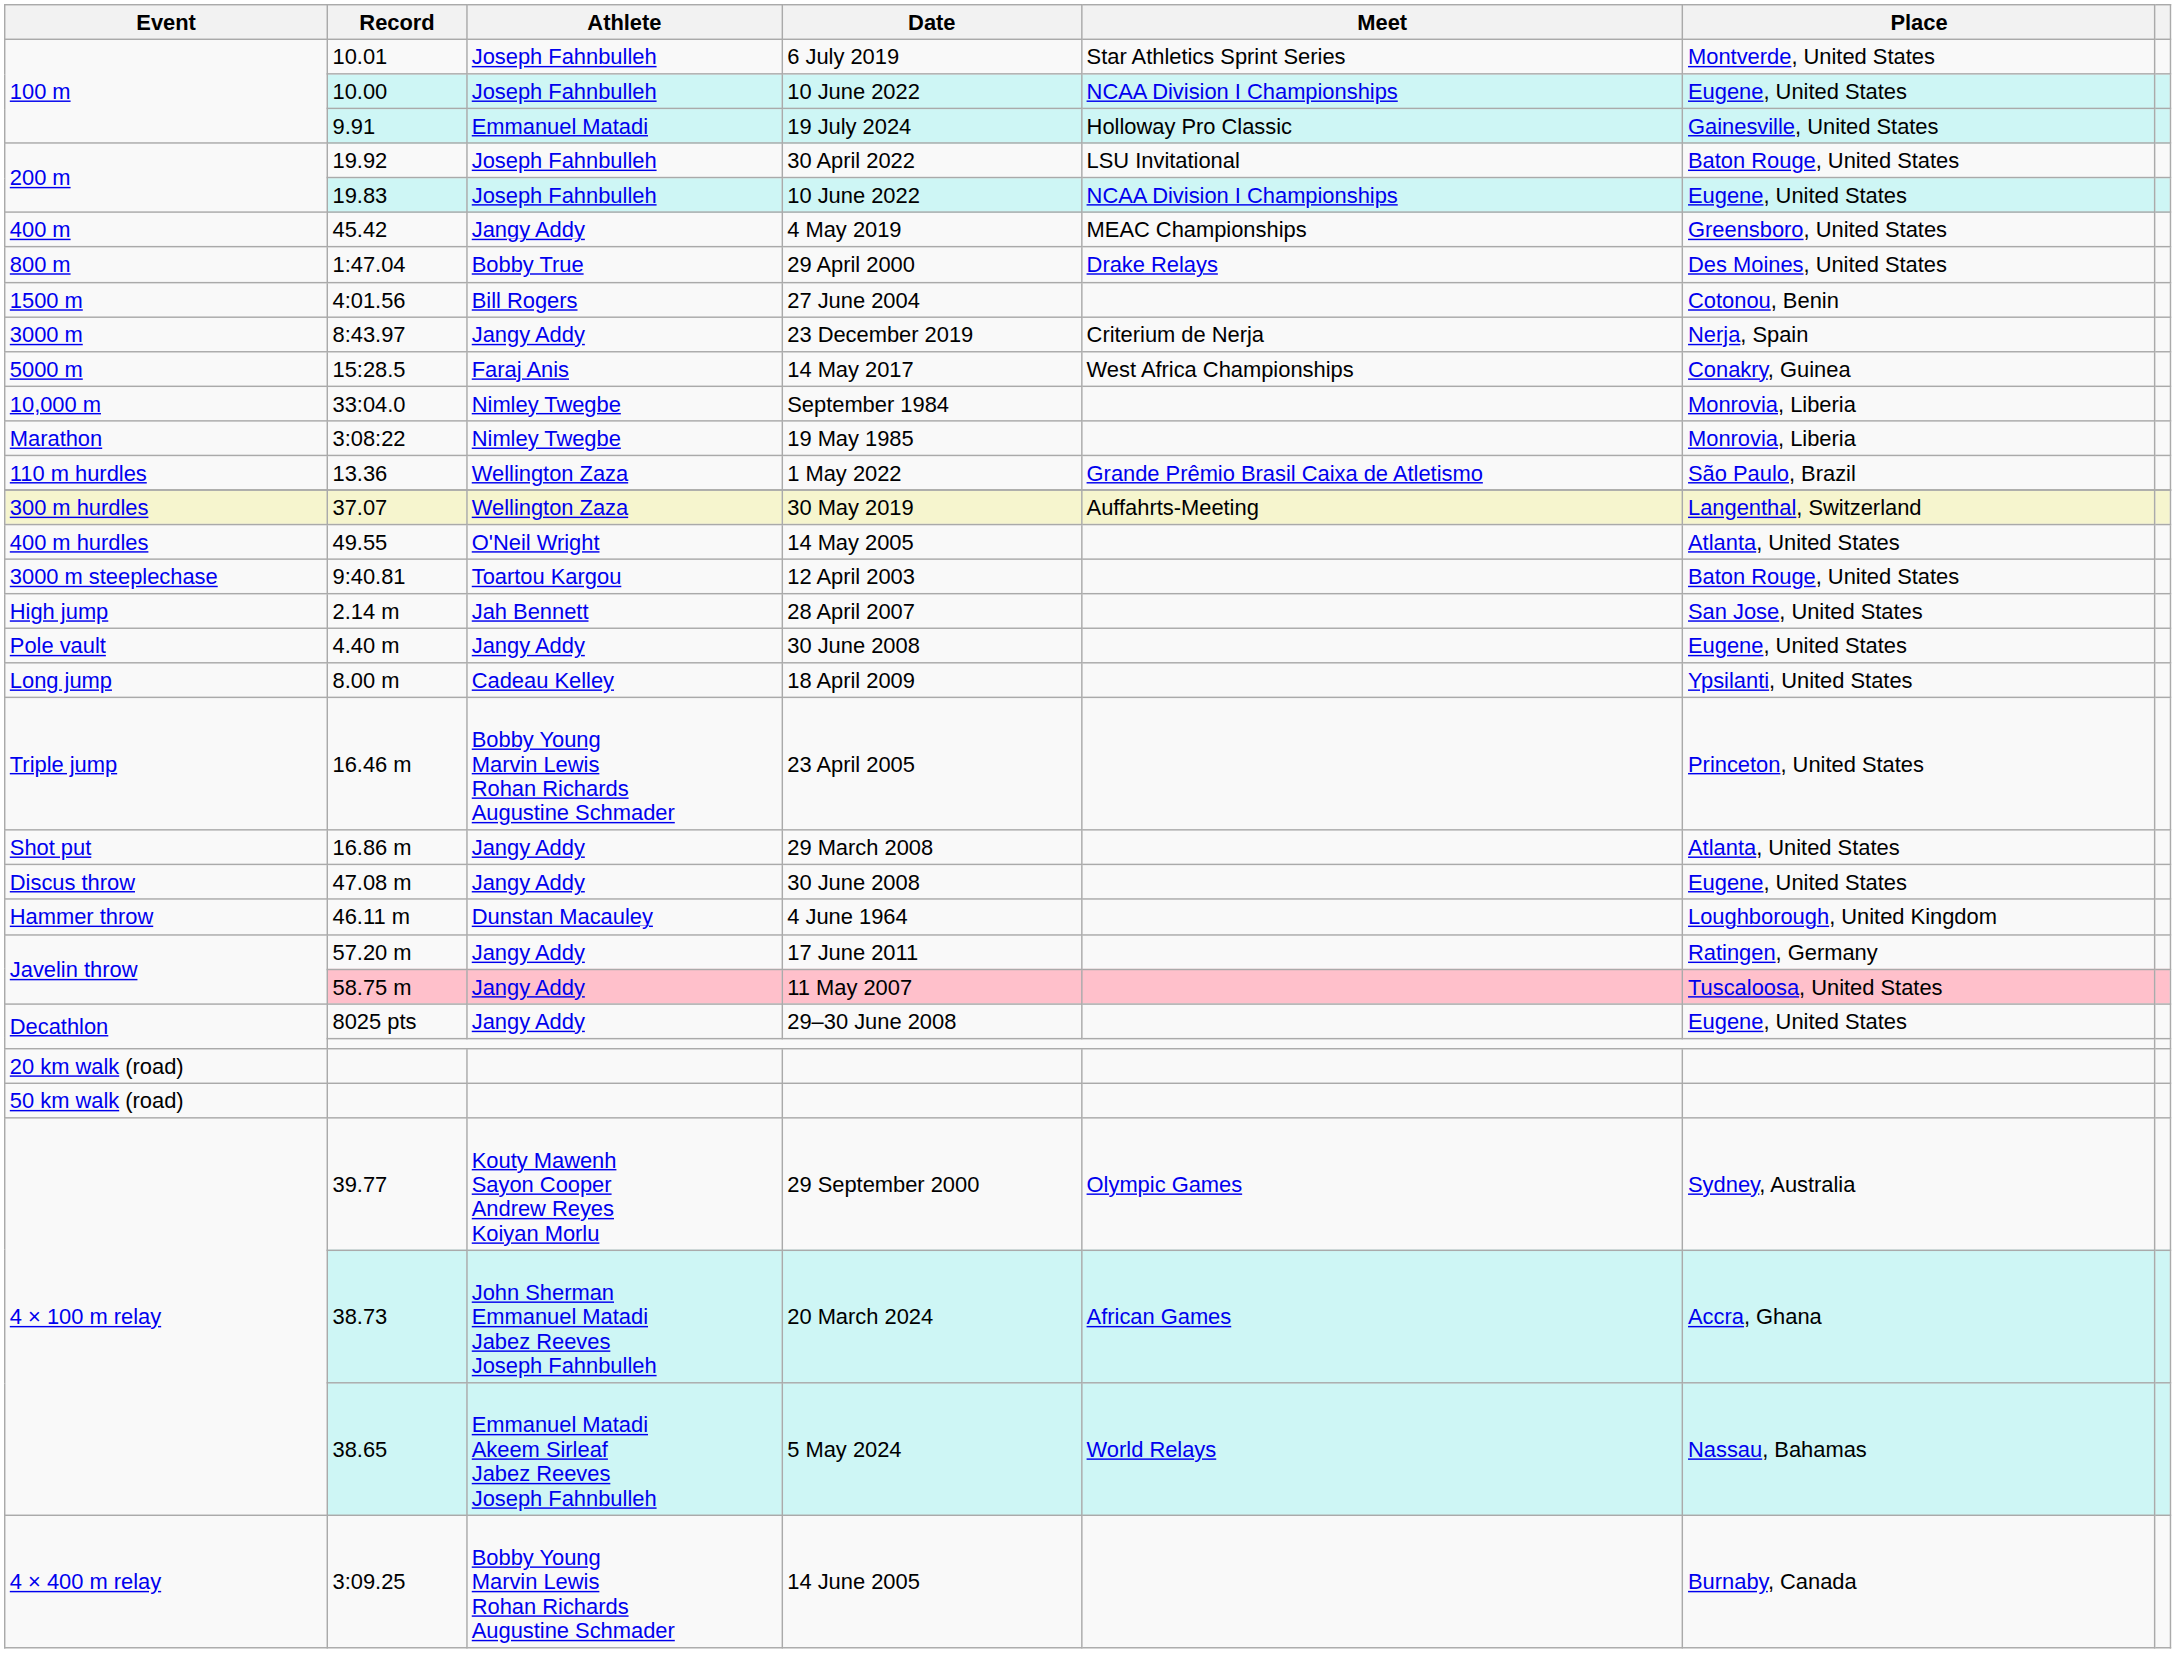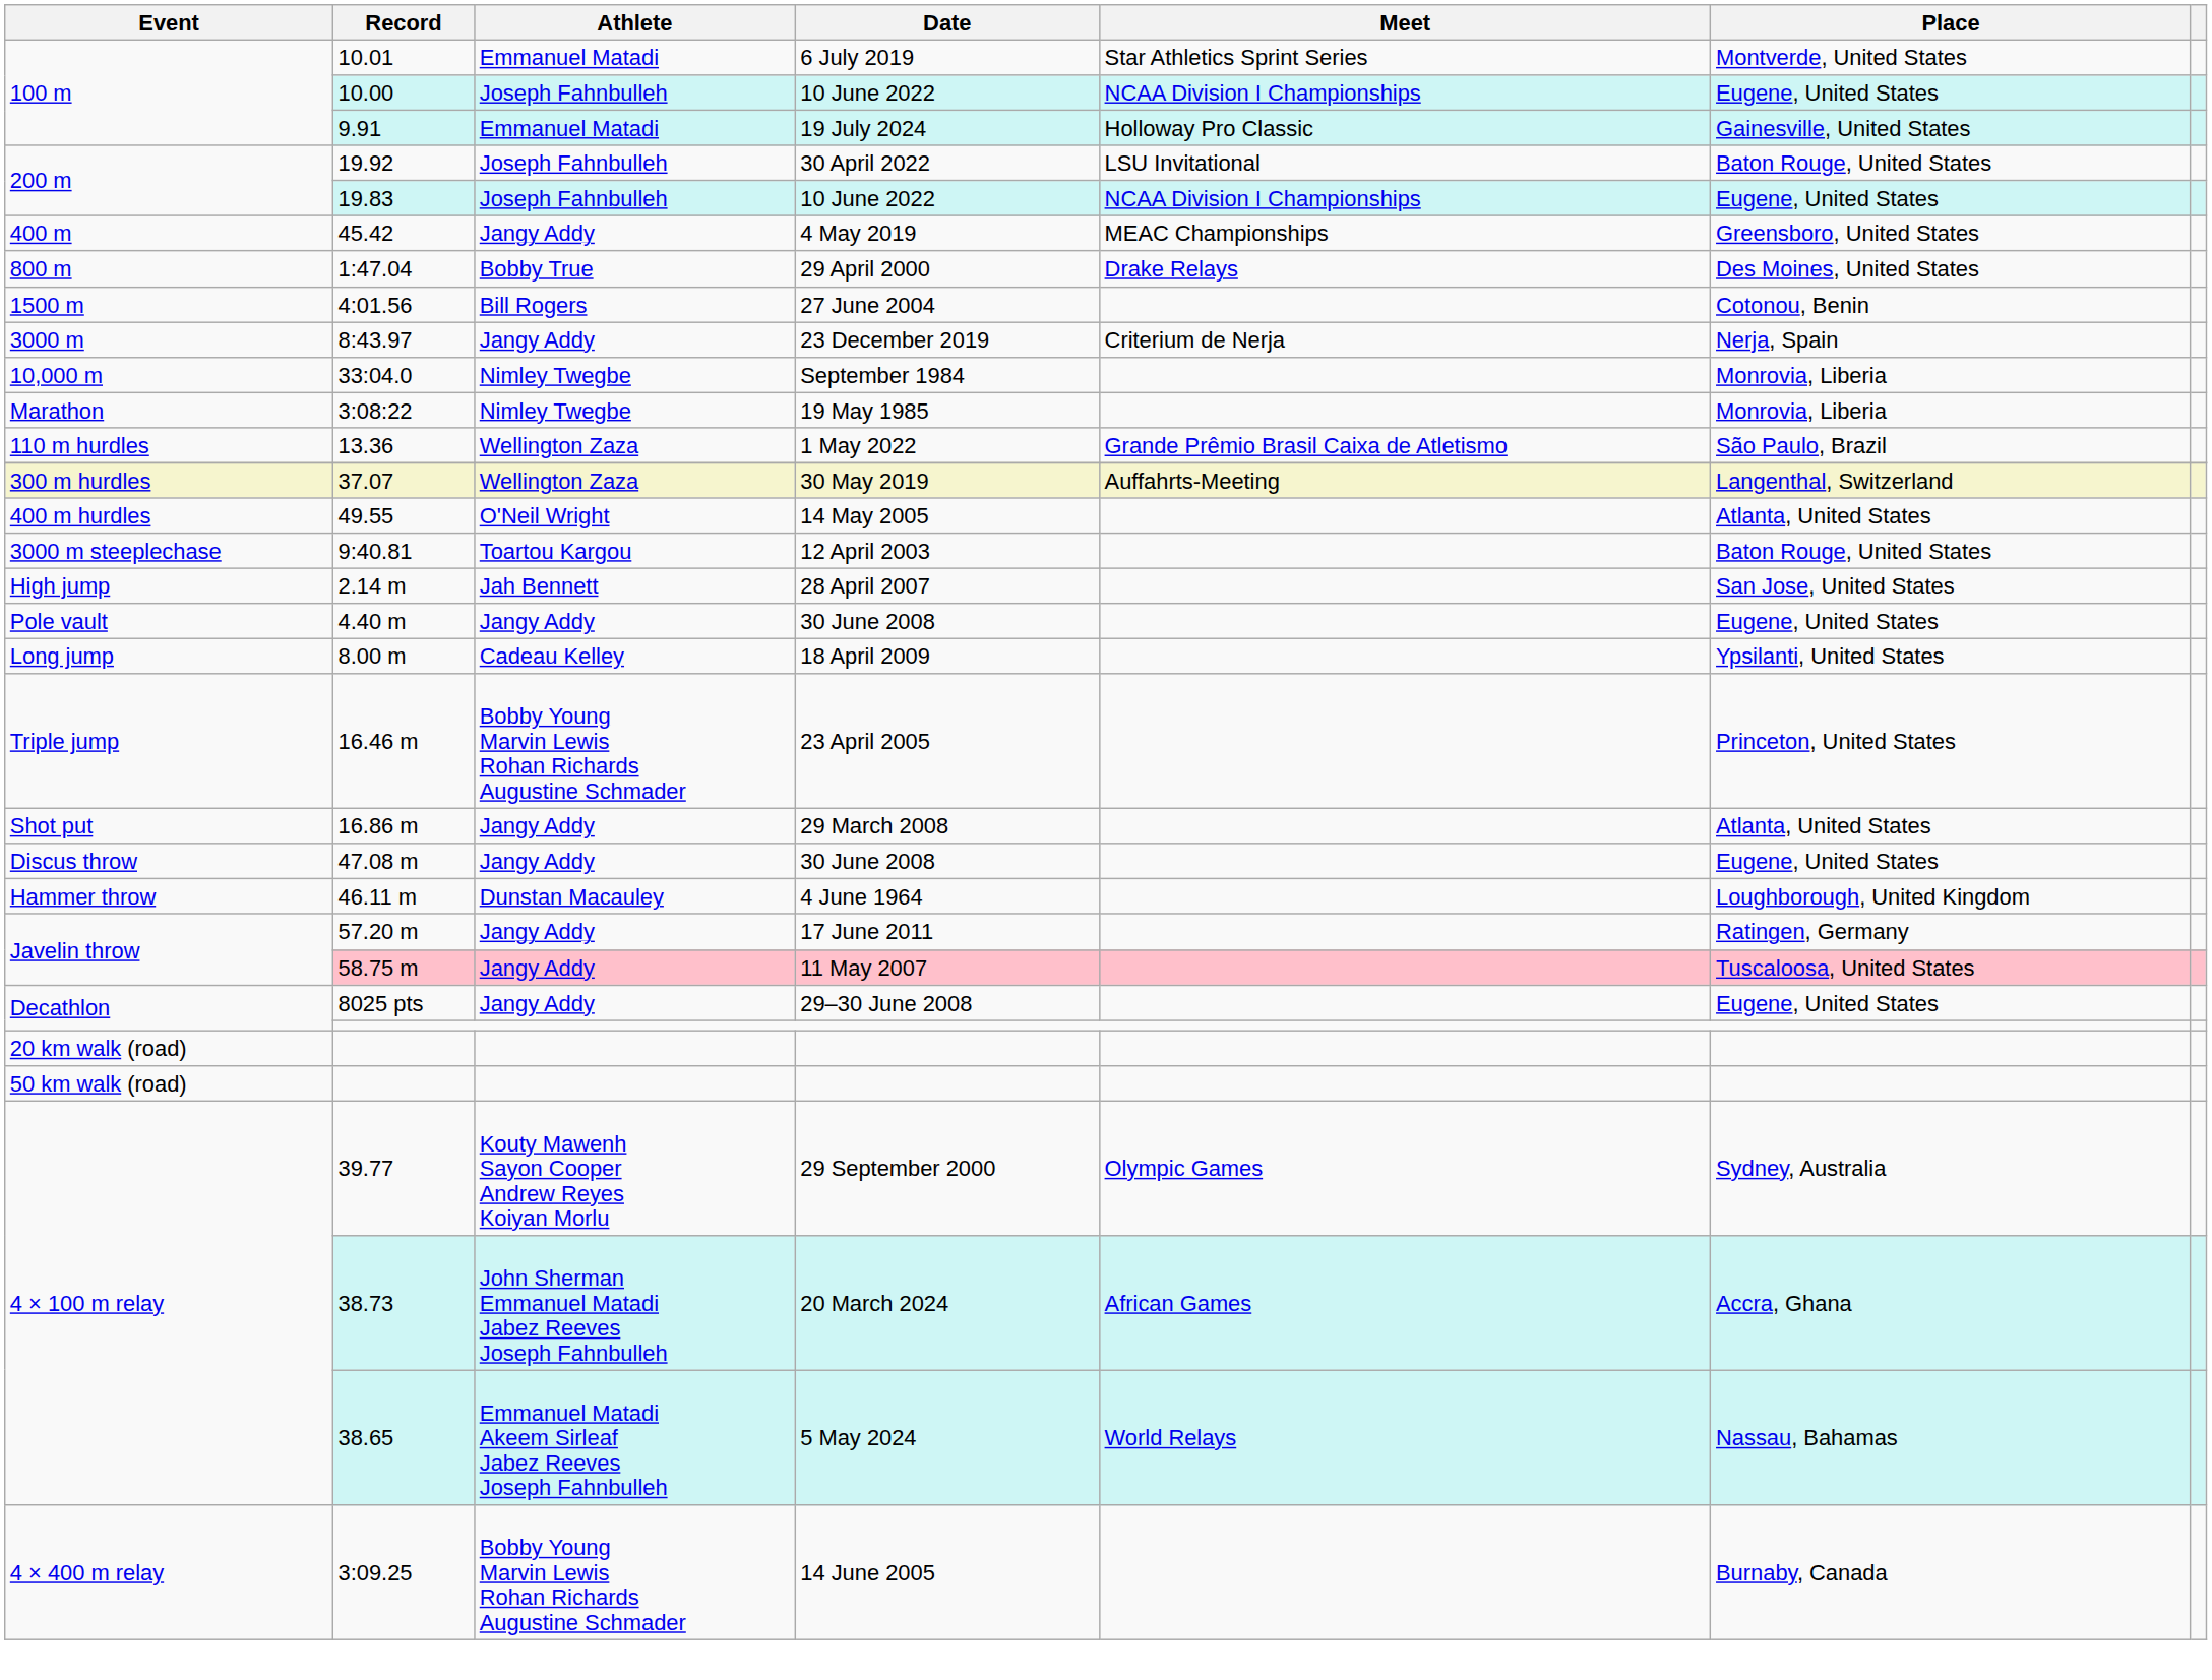10.01 | Athlete: Joseph Fahnbulleh -> Emmanuel Matadi
- row: 5000 m | 15:28.5 | Faraj Anis | 14 May 2017 | West Africa Championships | Conakry, Guinea
